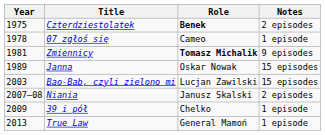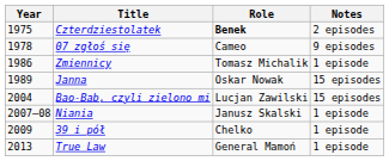07 zgłoś się | Notes: 1 episode -> 9 episodes
Zmiennicy | Year: 1981 -> 1986
Zmiennicy | Role: bold -> normal
Zmiennicy | Notes: 9 episodes -> 1 episode
Bao-Bab, czyli zielono mi | Year: 2003 -> 2004
Niania | Notes: 2 episodes -> 1 episode
